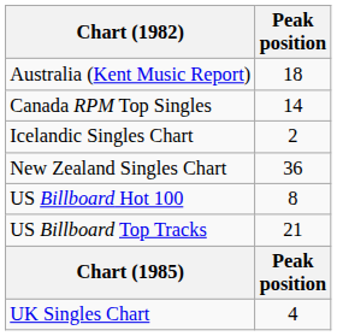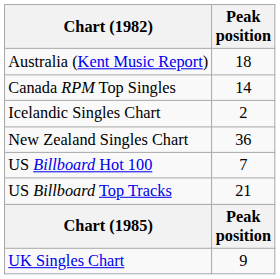US Billboard Hot 100 | Peak position: 8 -> 7
UK Singles Chart | Peak position: 4 -> 9
